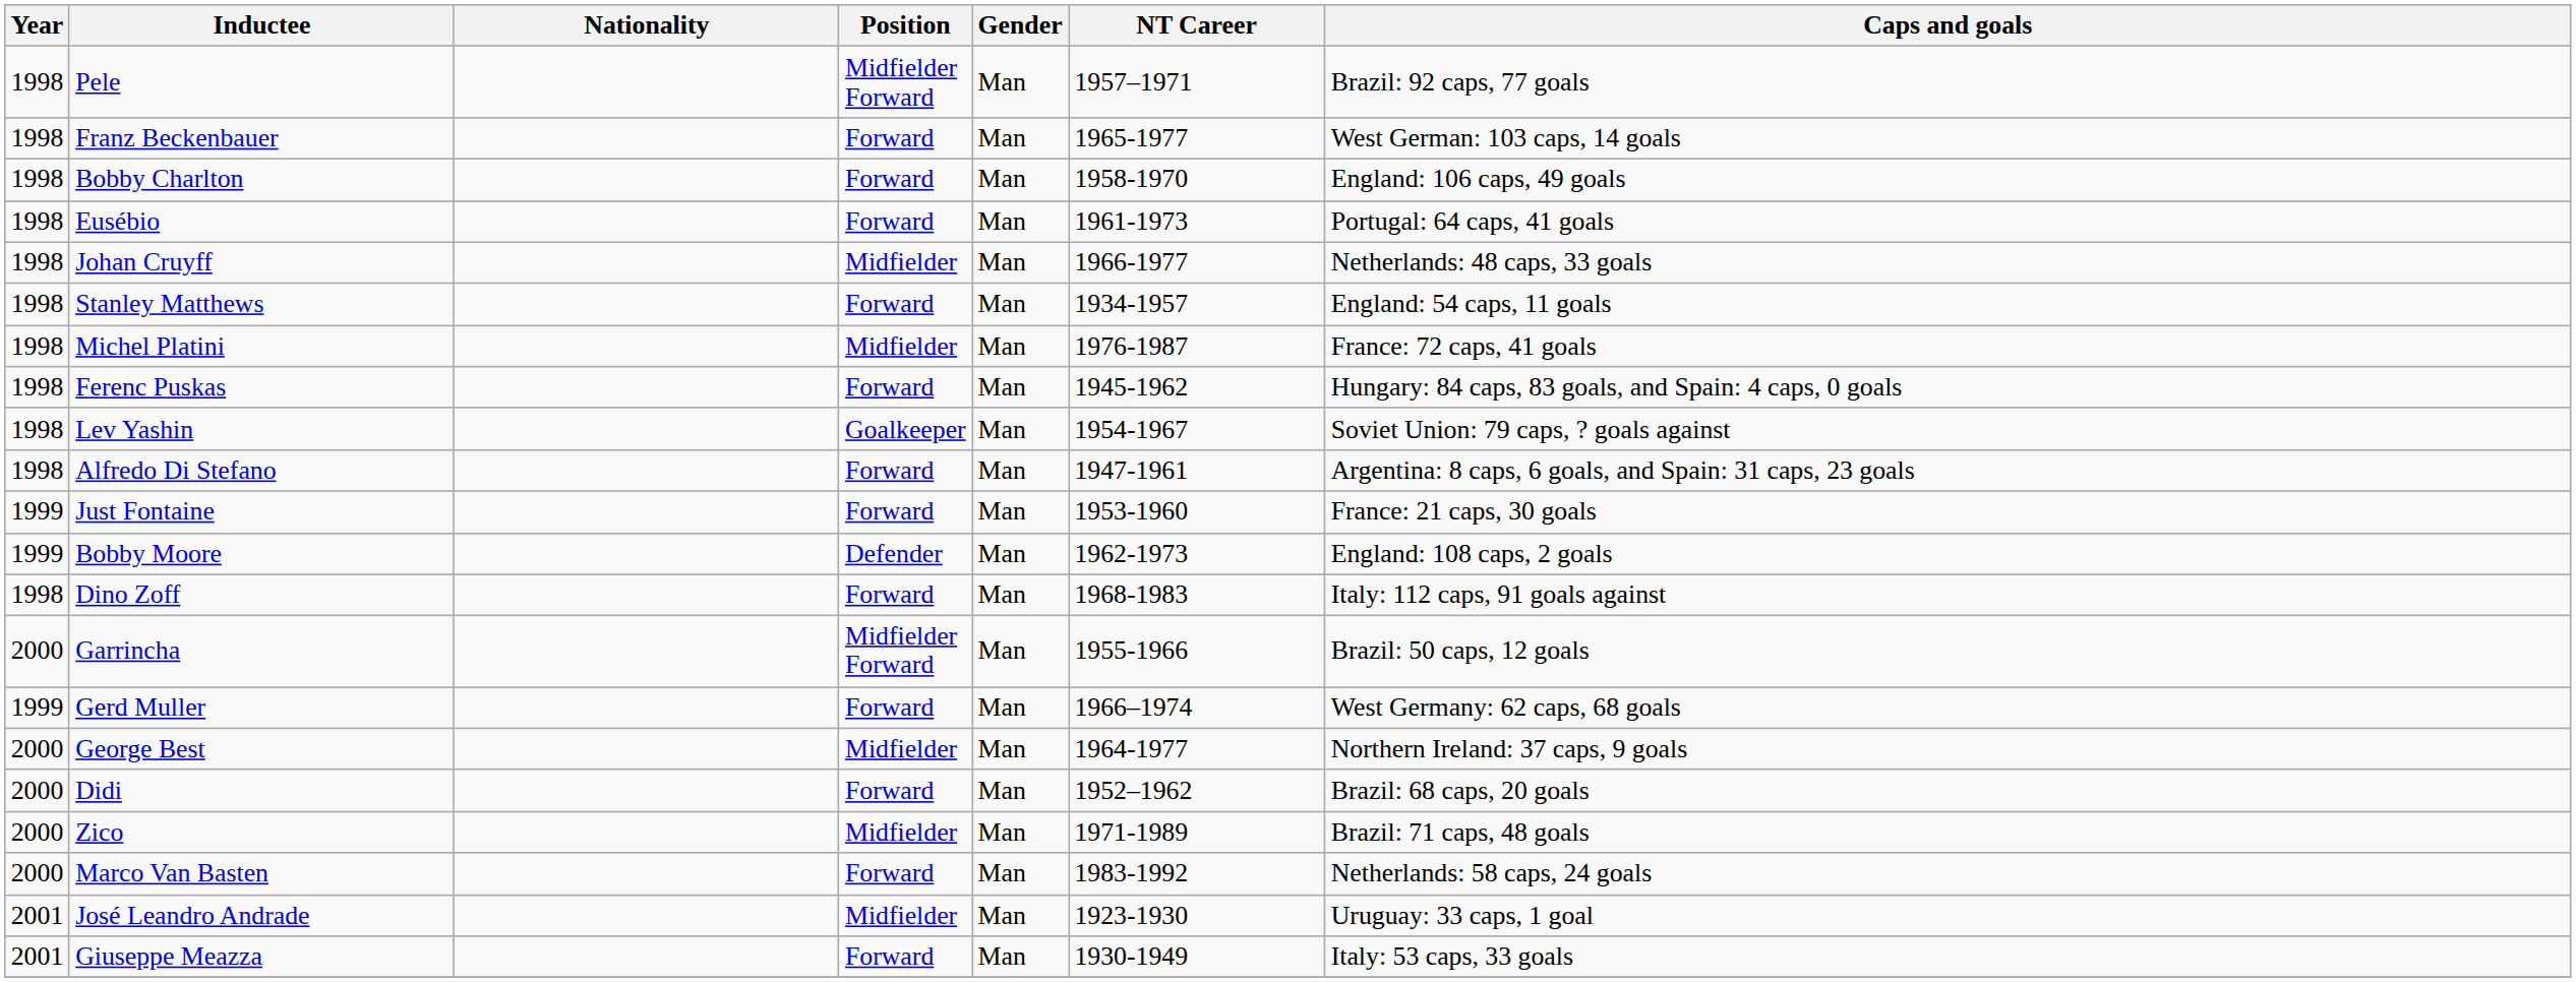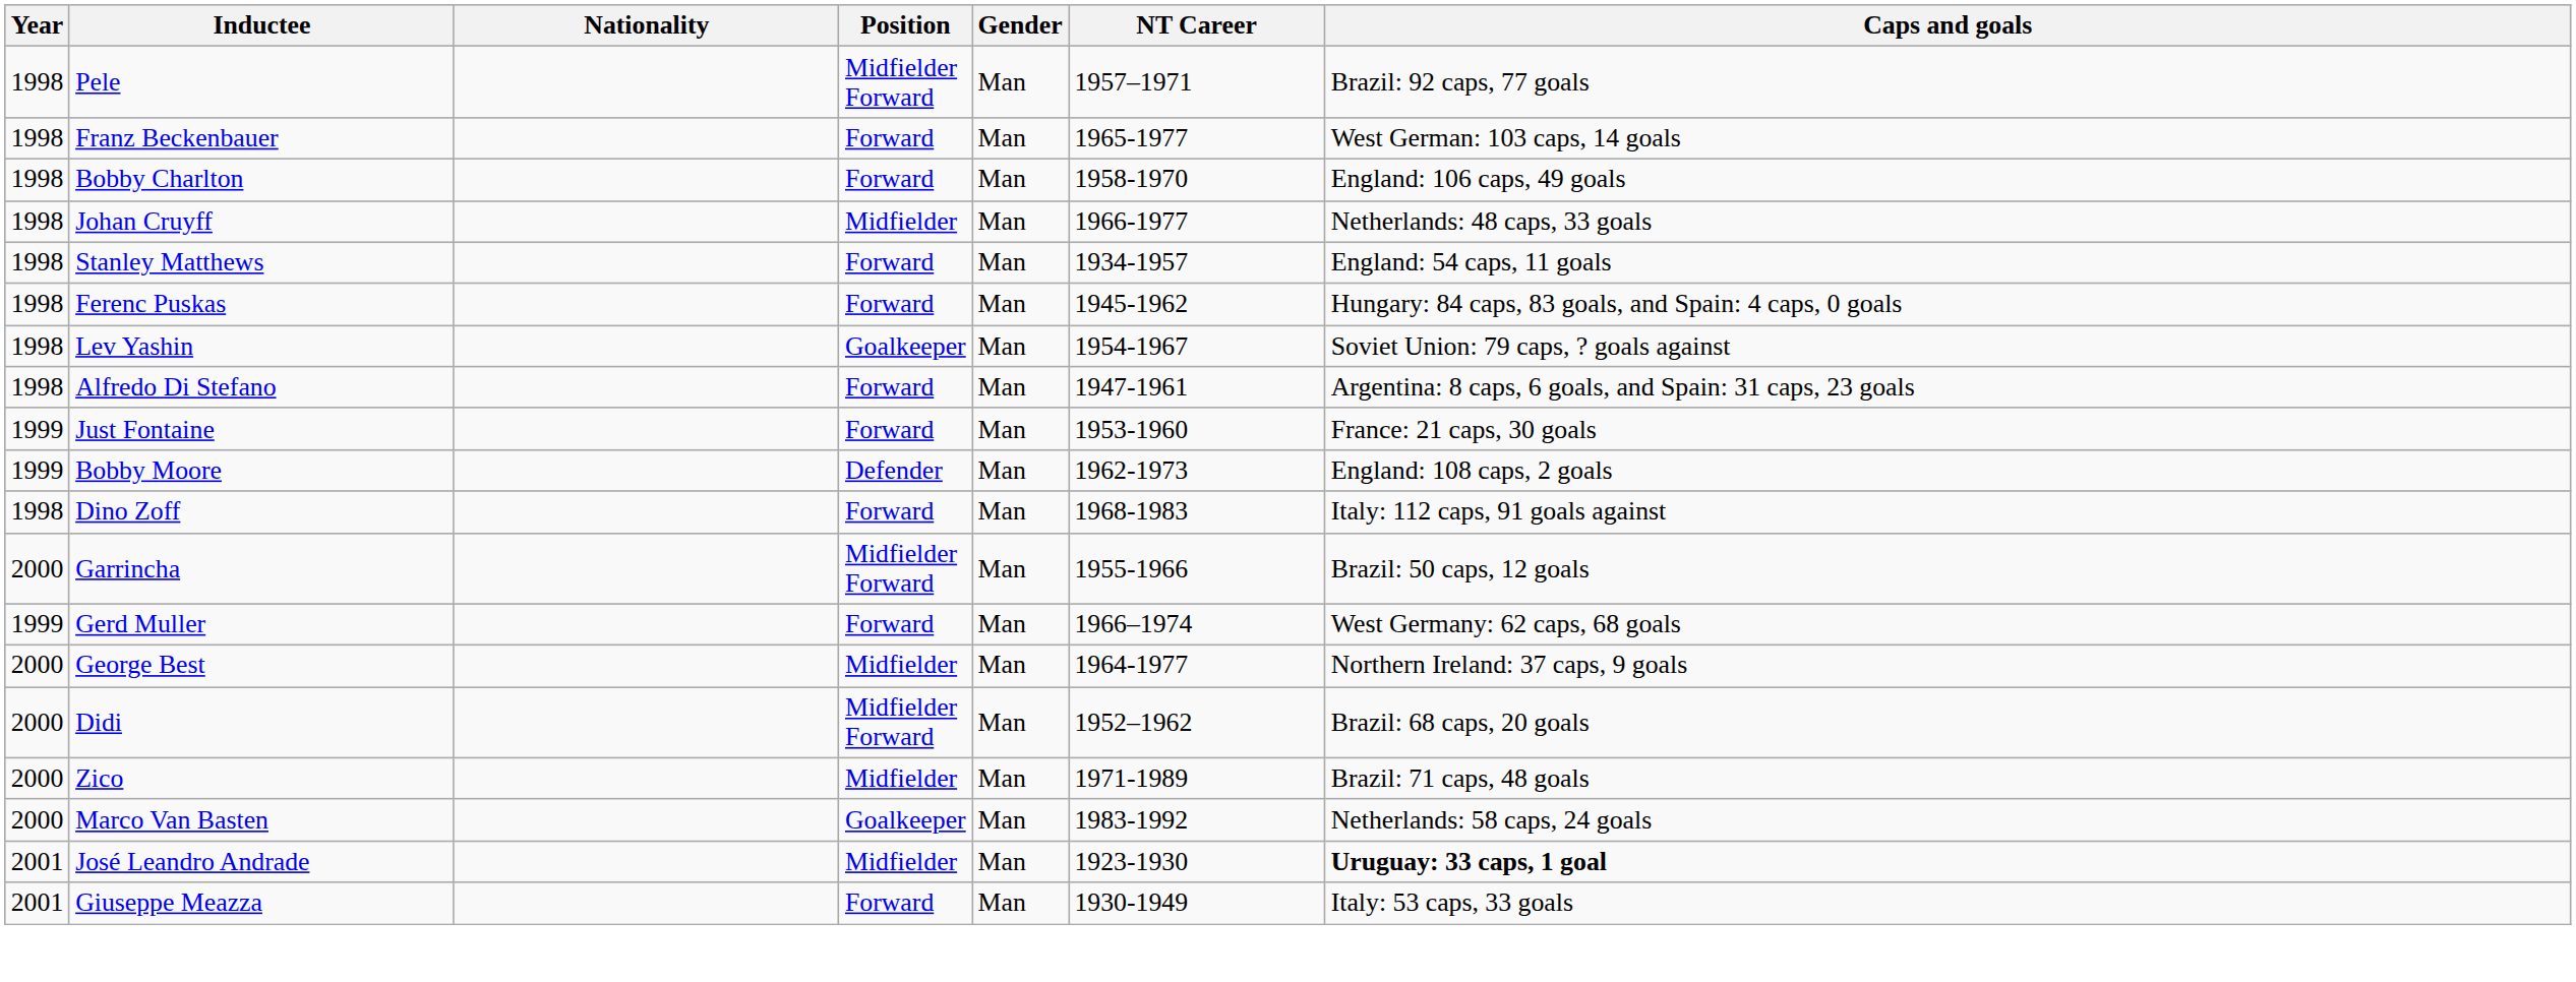- row: 1998 | Eusébio | Forward | Man | 1961-1973 | Portugal: 64 caps, 41 goals
- row: 1998 | Michel Platini | Midfielder | Man | 1976-1987 | France: 72 caps, 41 goals
Didi | Position: Forward -> Midfielder Forward
Marco Van Basten | Position: Forward -> Goalkeeper
José Leandro Andrade | Caps and goals: normal -> bold
